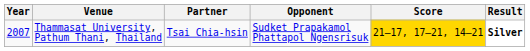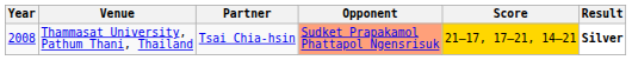Thammasat University, Pathum Thani, Thailand | Year: 2007 -> 2008
Thammasat University, Pathum Thani, Thailand | Opponent: no background -> lightsalmon background
